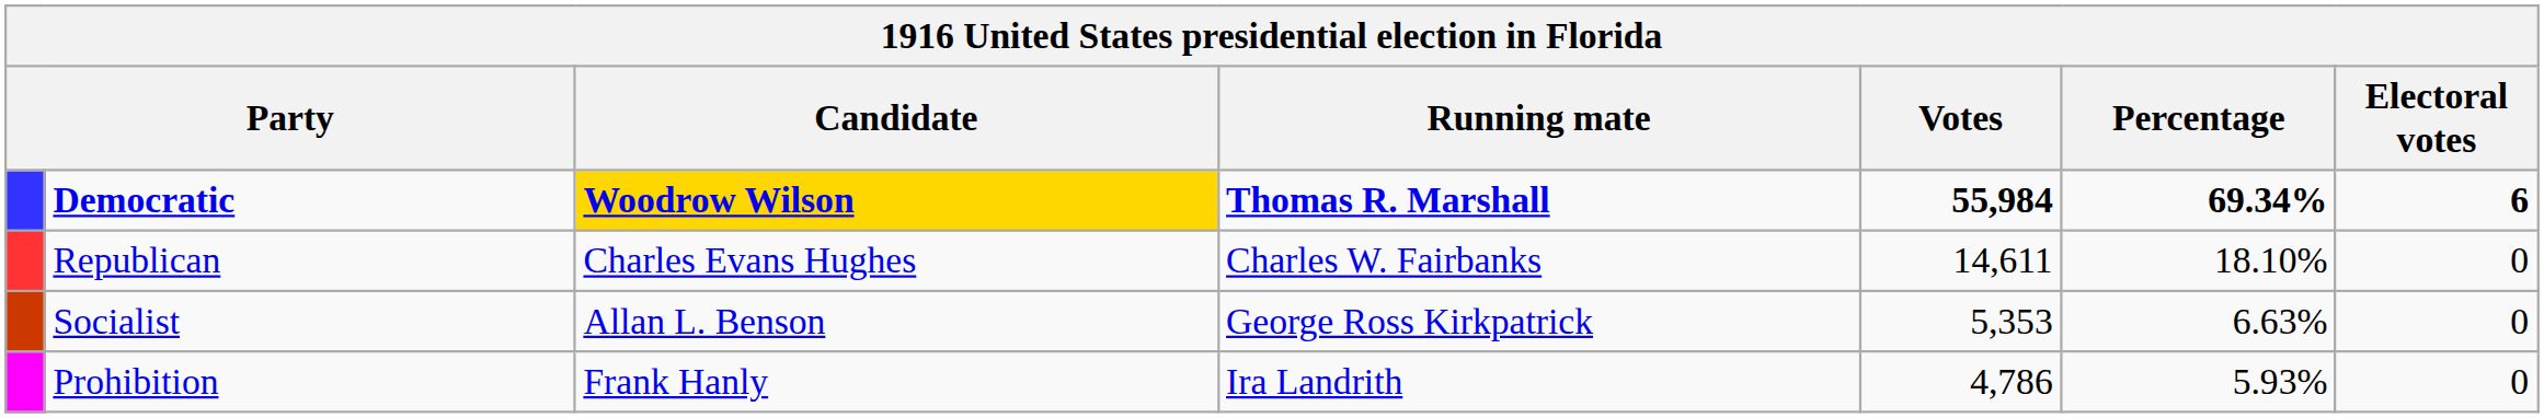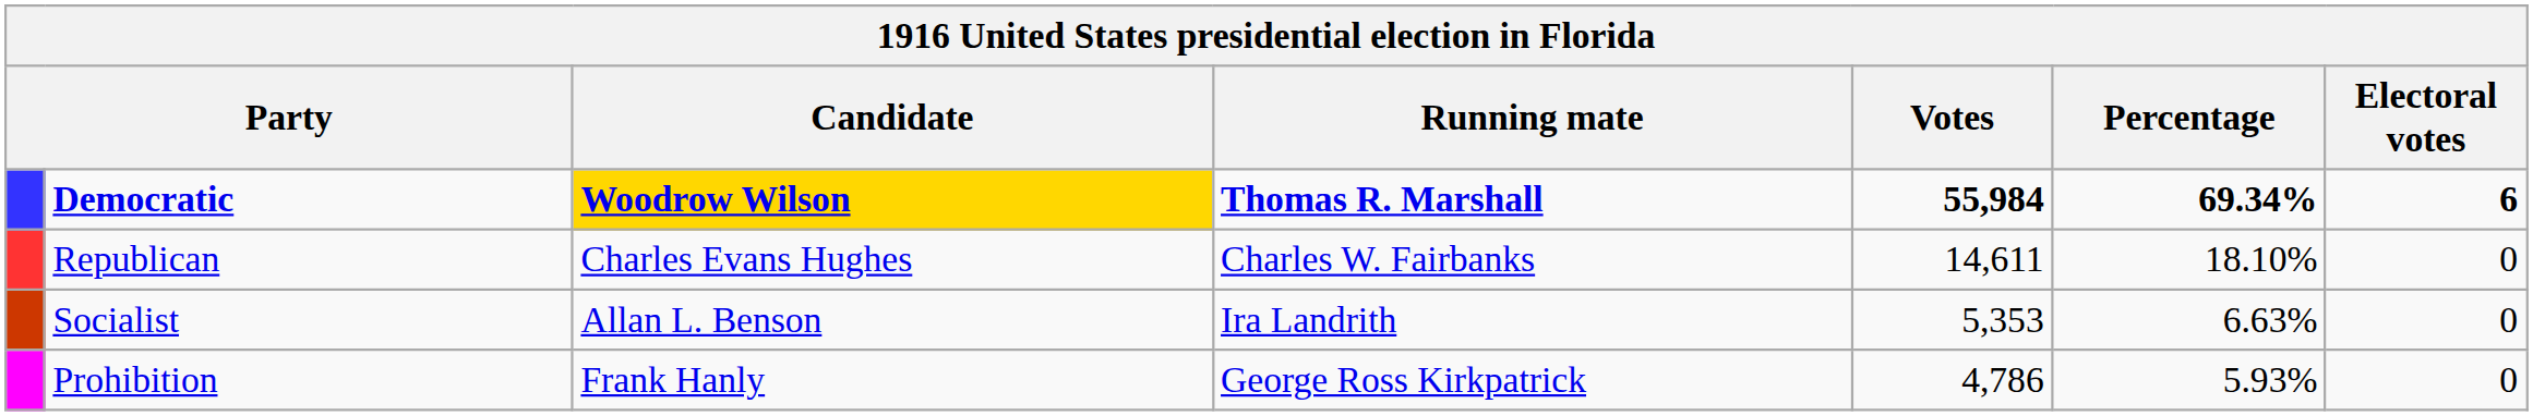Socialist | Running mate: George Ross Kirkpatrick -> Ira Landrith
Prohibition | Running mate: Ira Landrith -> George Ross Kirkpatrick
